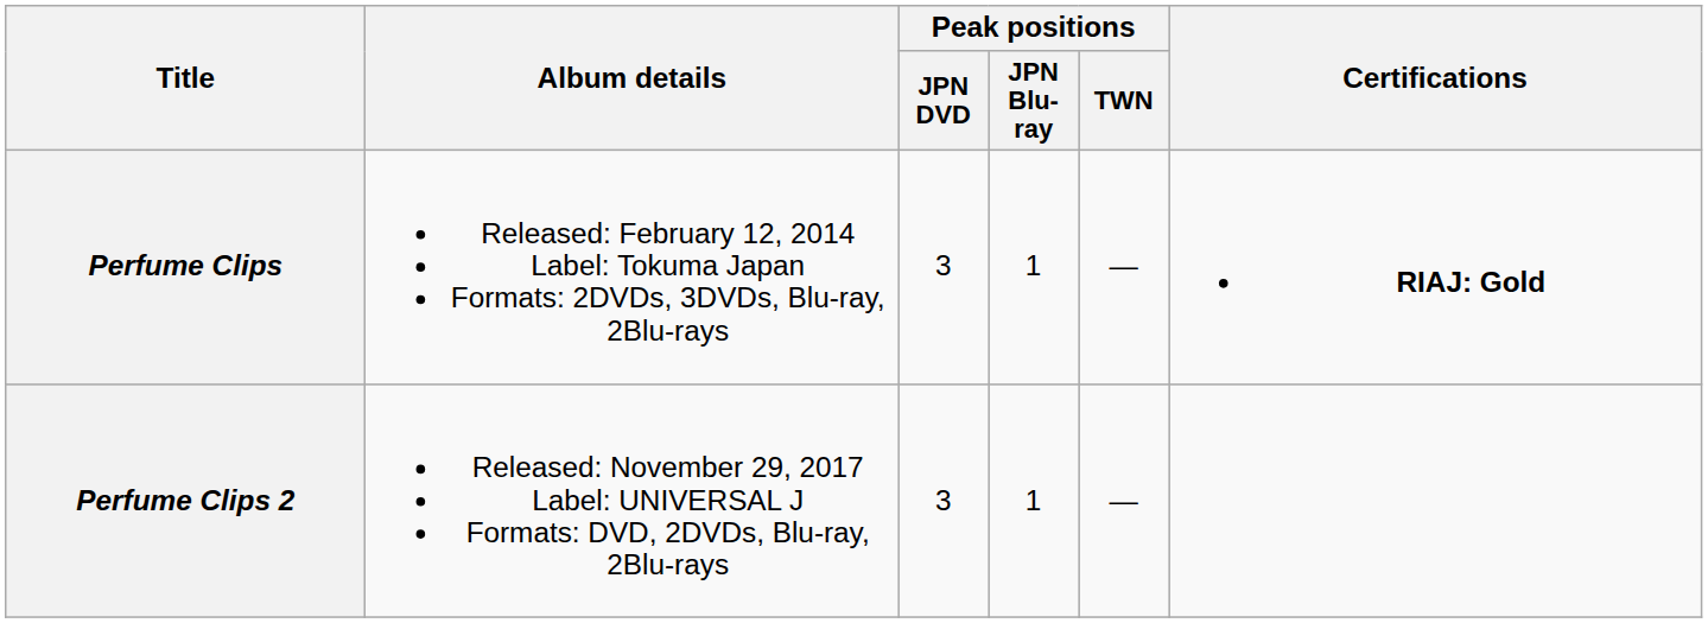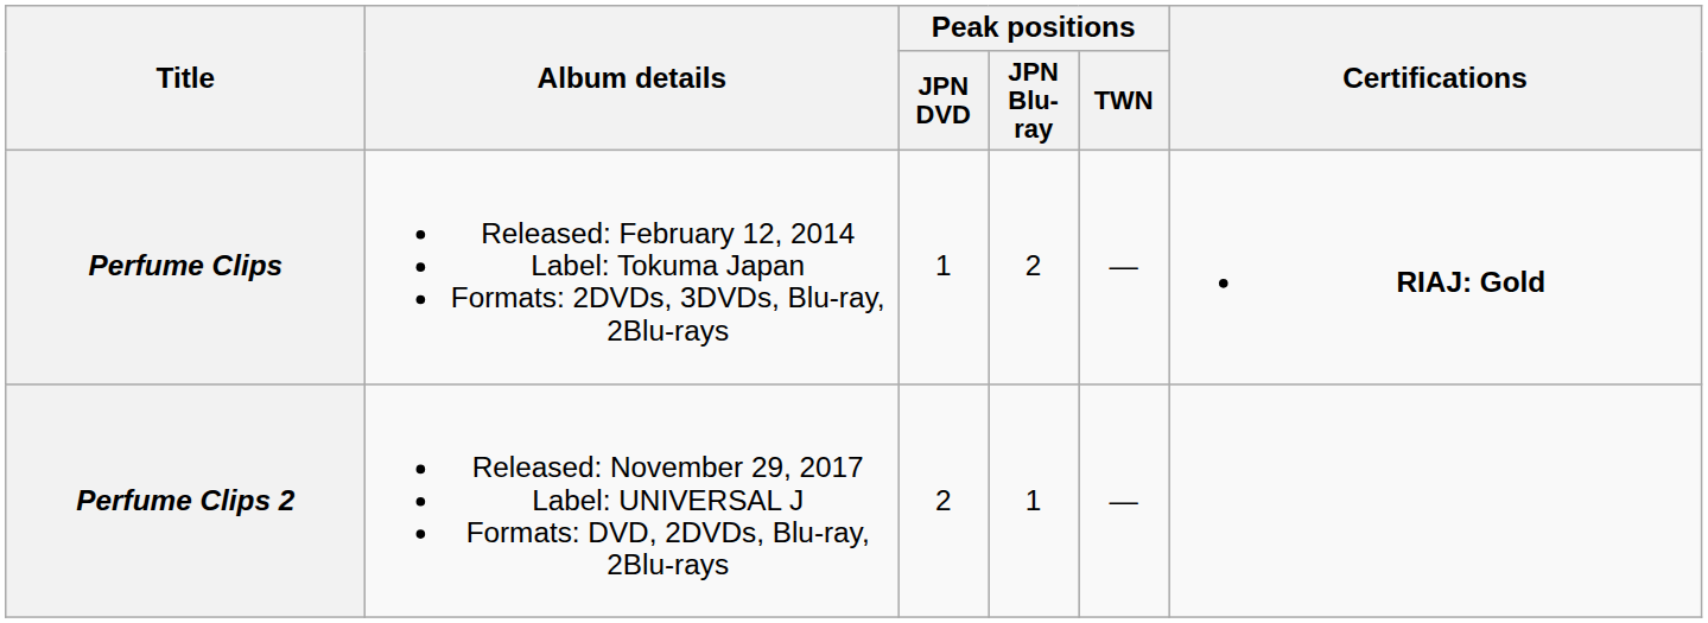Perfume Clips | Peak positions / JPN DVD: 3 -> 1
Perfume Clips | Peak positions / JPN Blu-ray: 1 -> 2
Perfume Clips 2 | Peak positions / JPN DVD: 3 -> 2
